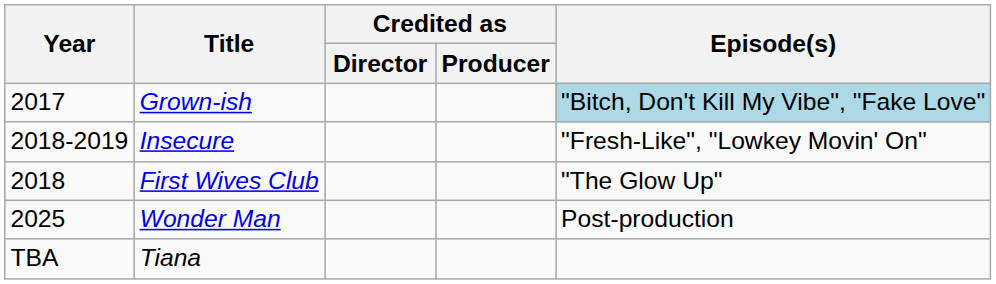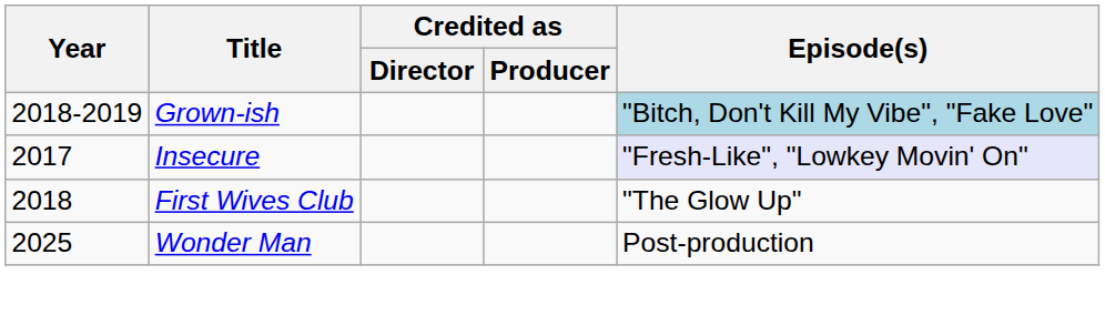Grown-ish | Year: 2017 -> 2018-2019
Insecure | Year: 2018-2019 -> 2017
Insecure | Episode(s): no background -> lavender background
- row: TBA | Tiana
